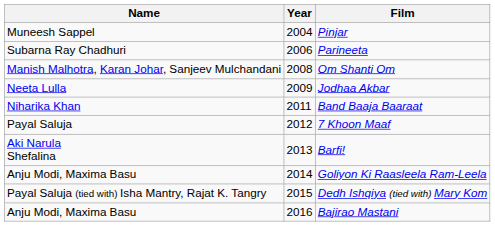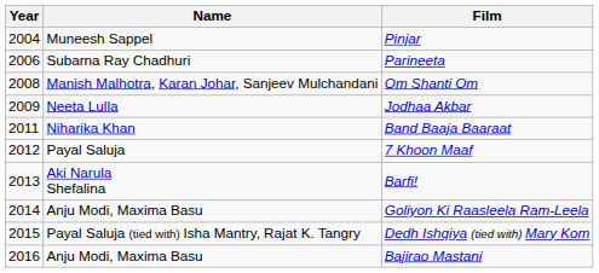columns swapped: Year <-> Name
